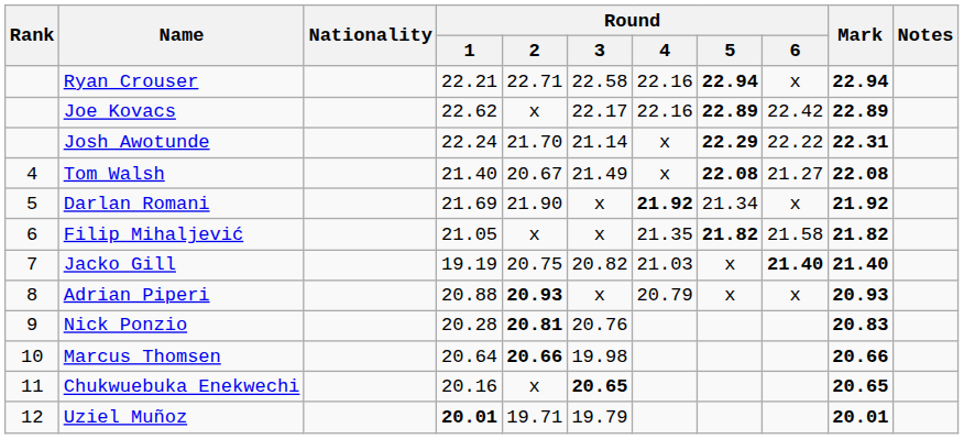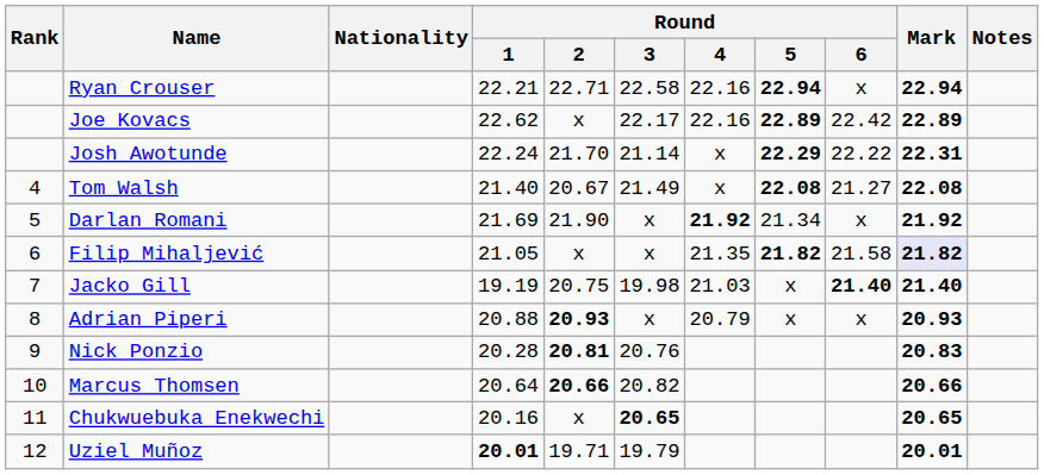Filip Mihaljević | Mark: no background -> lavender background
Jacko Gill | Round / 3: 20.82 -> 19.98
Marcus Thomsen | Round / 3: 19.98 -> 20.82
